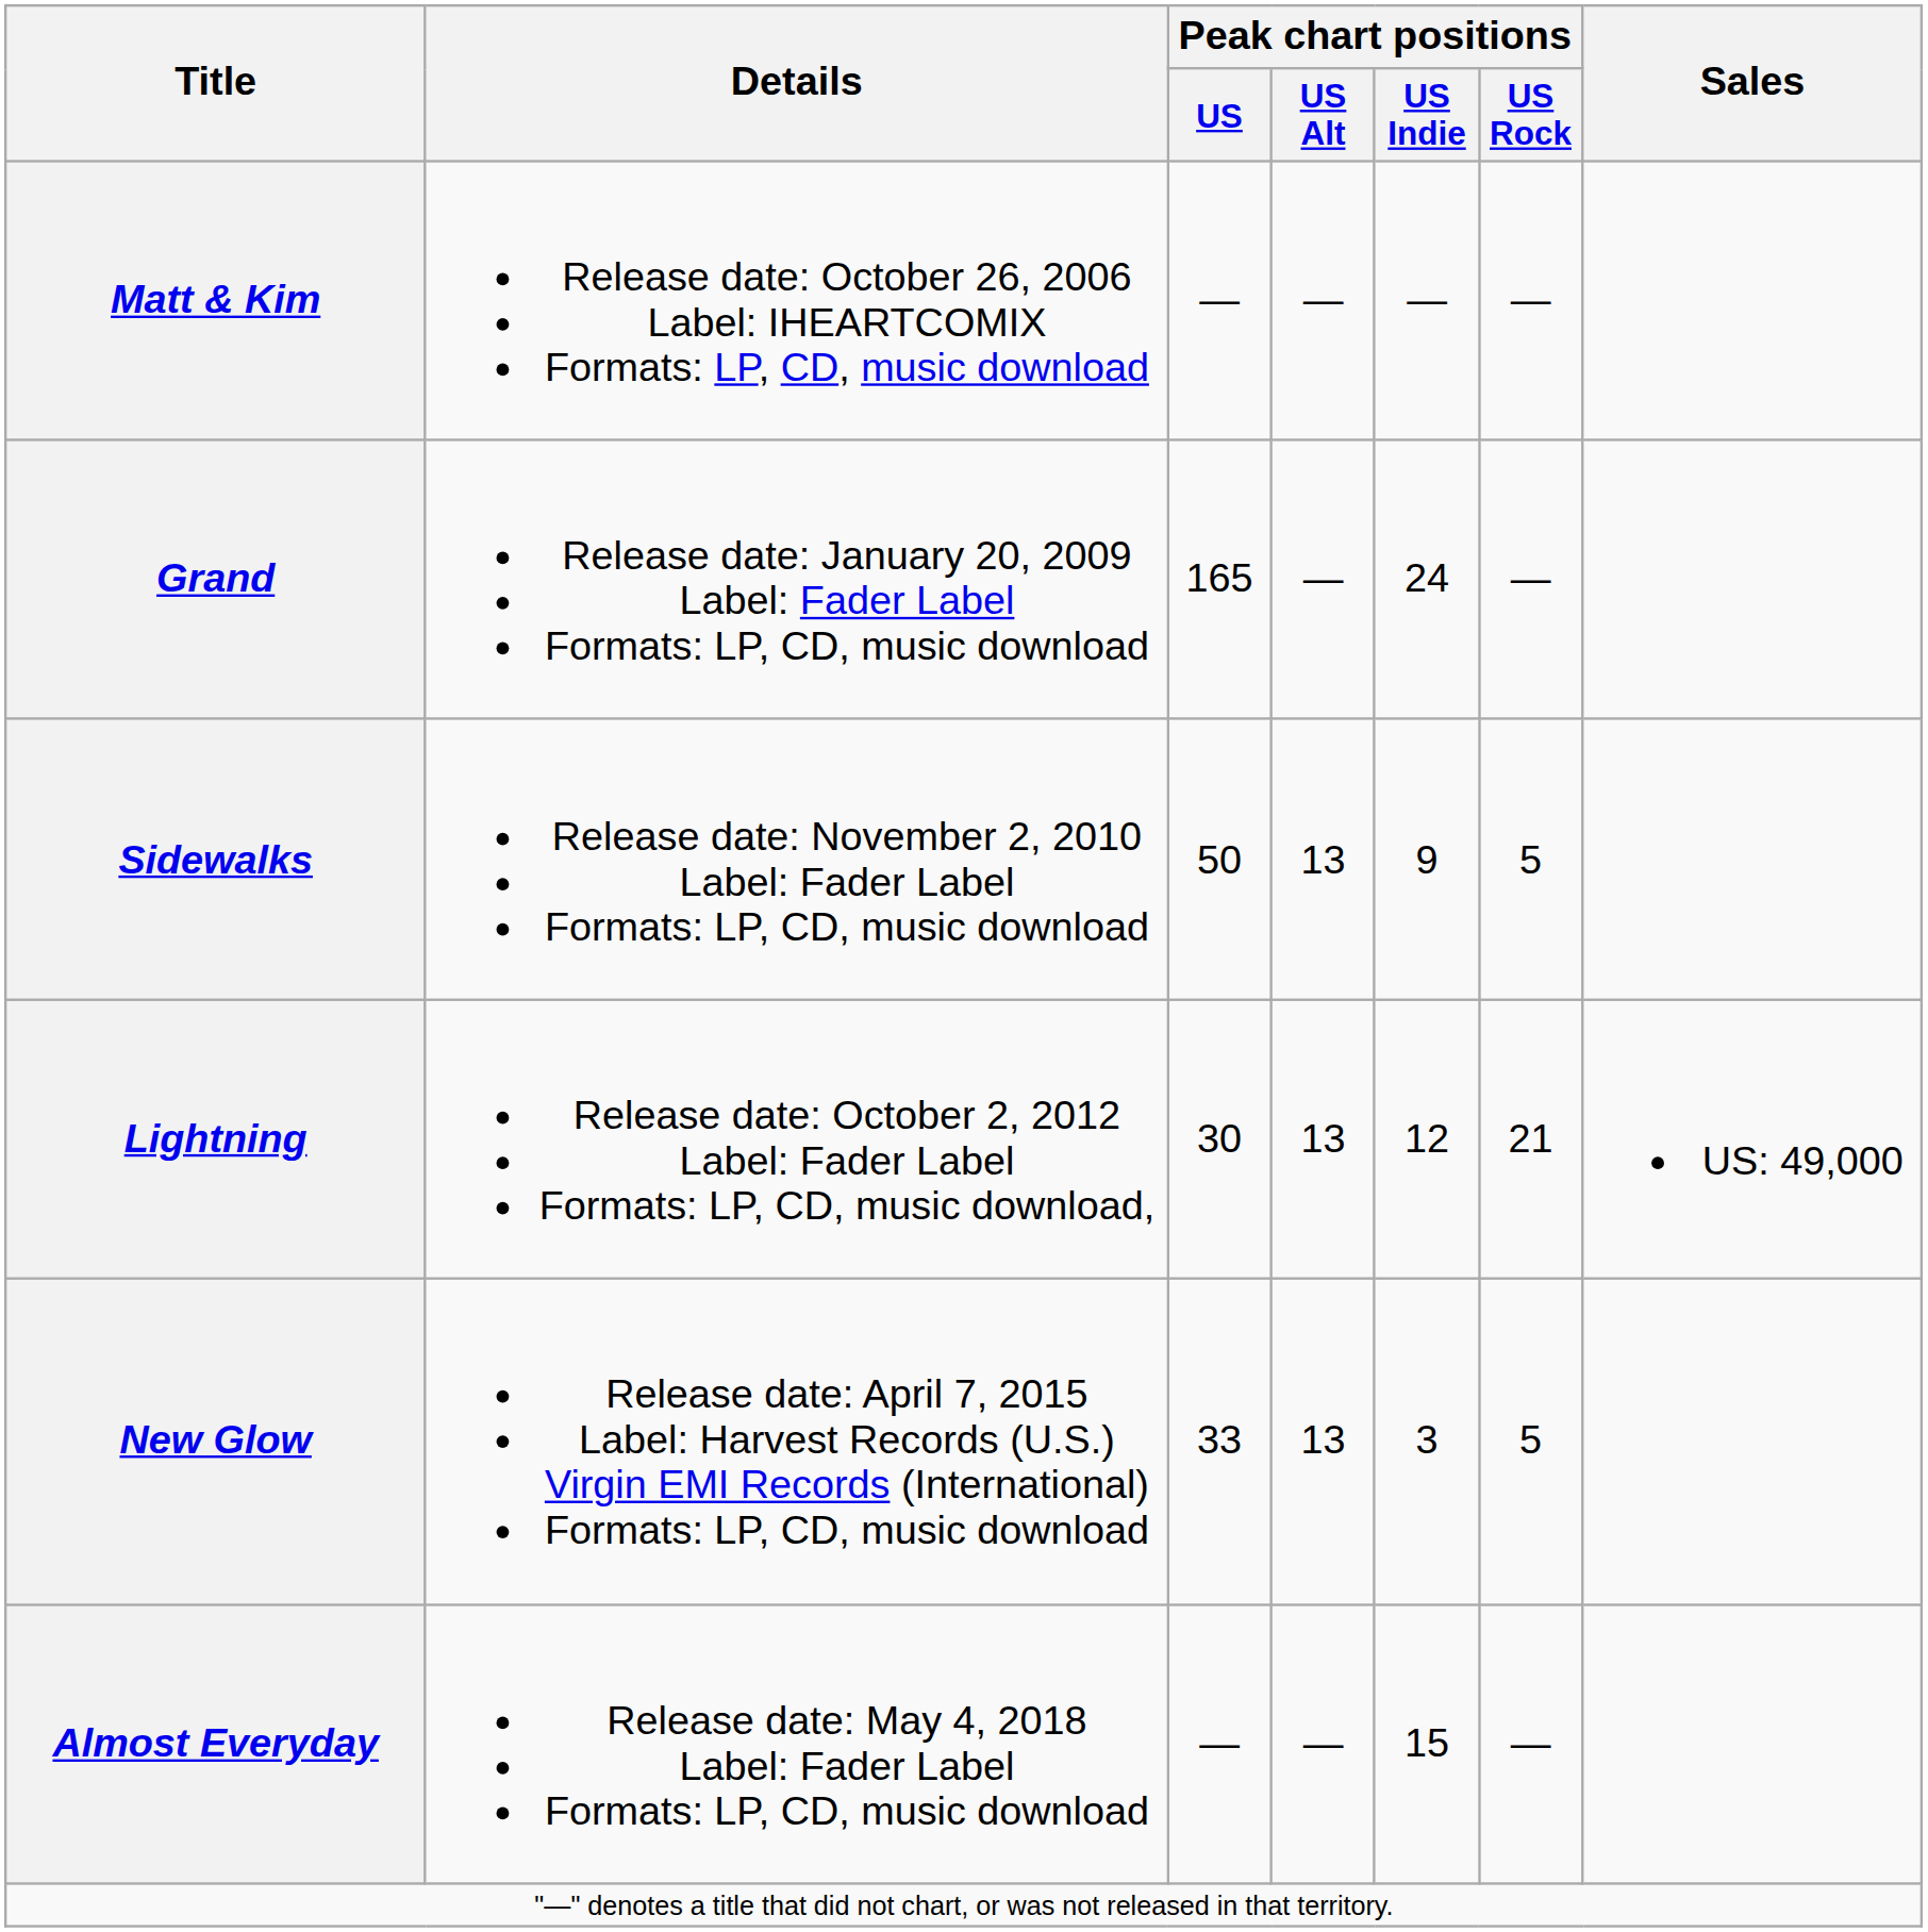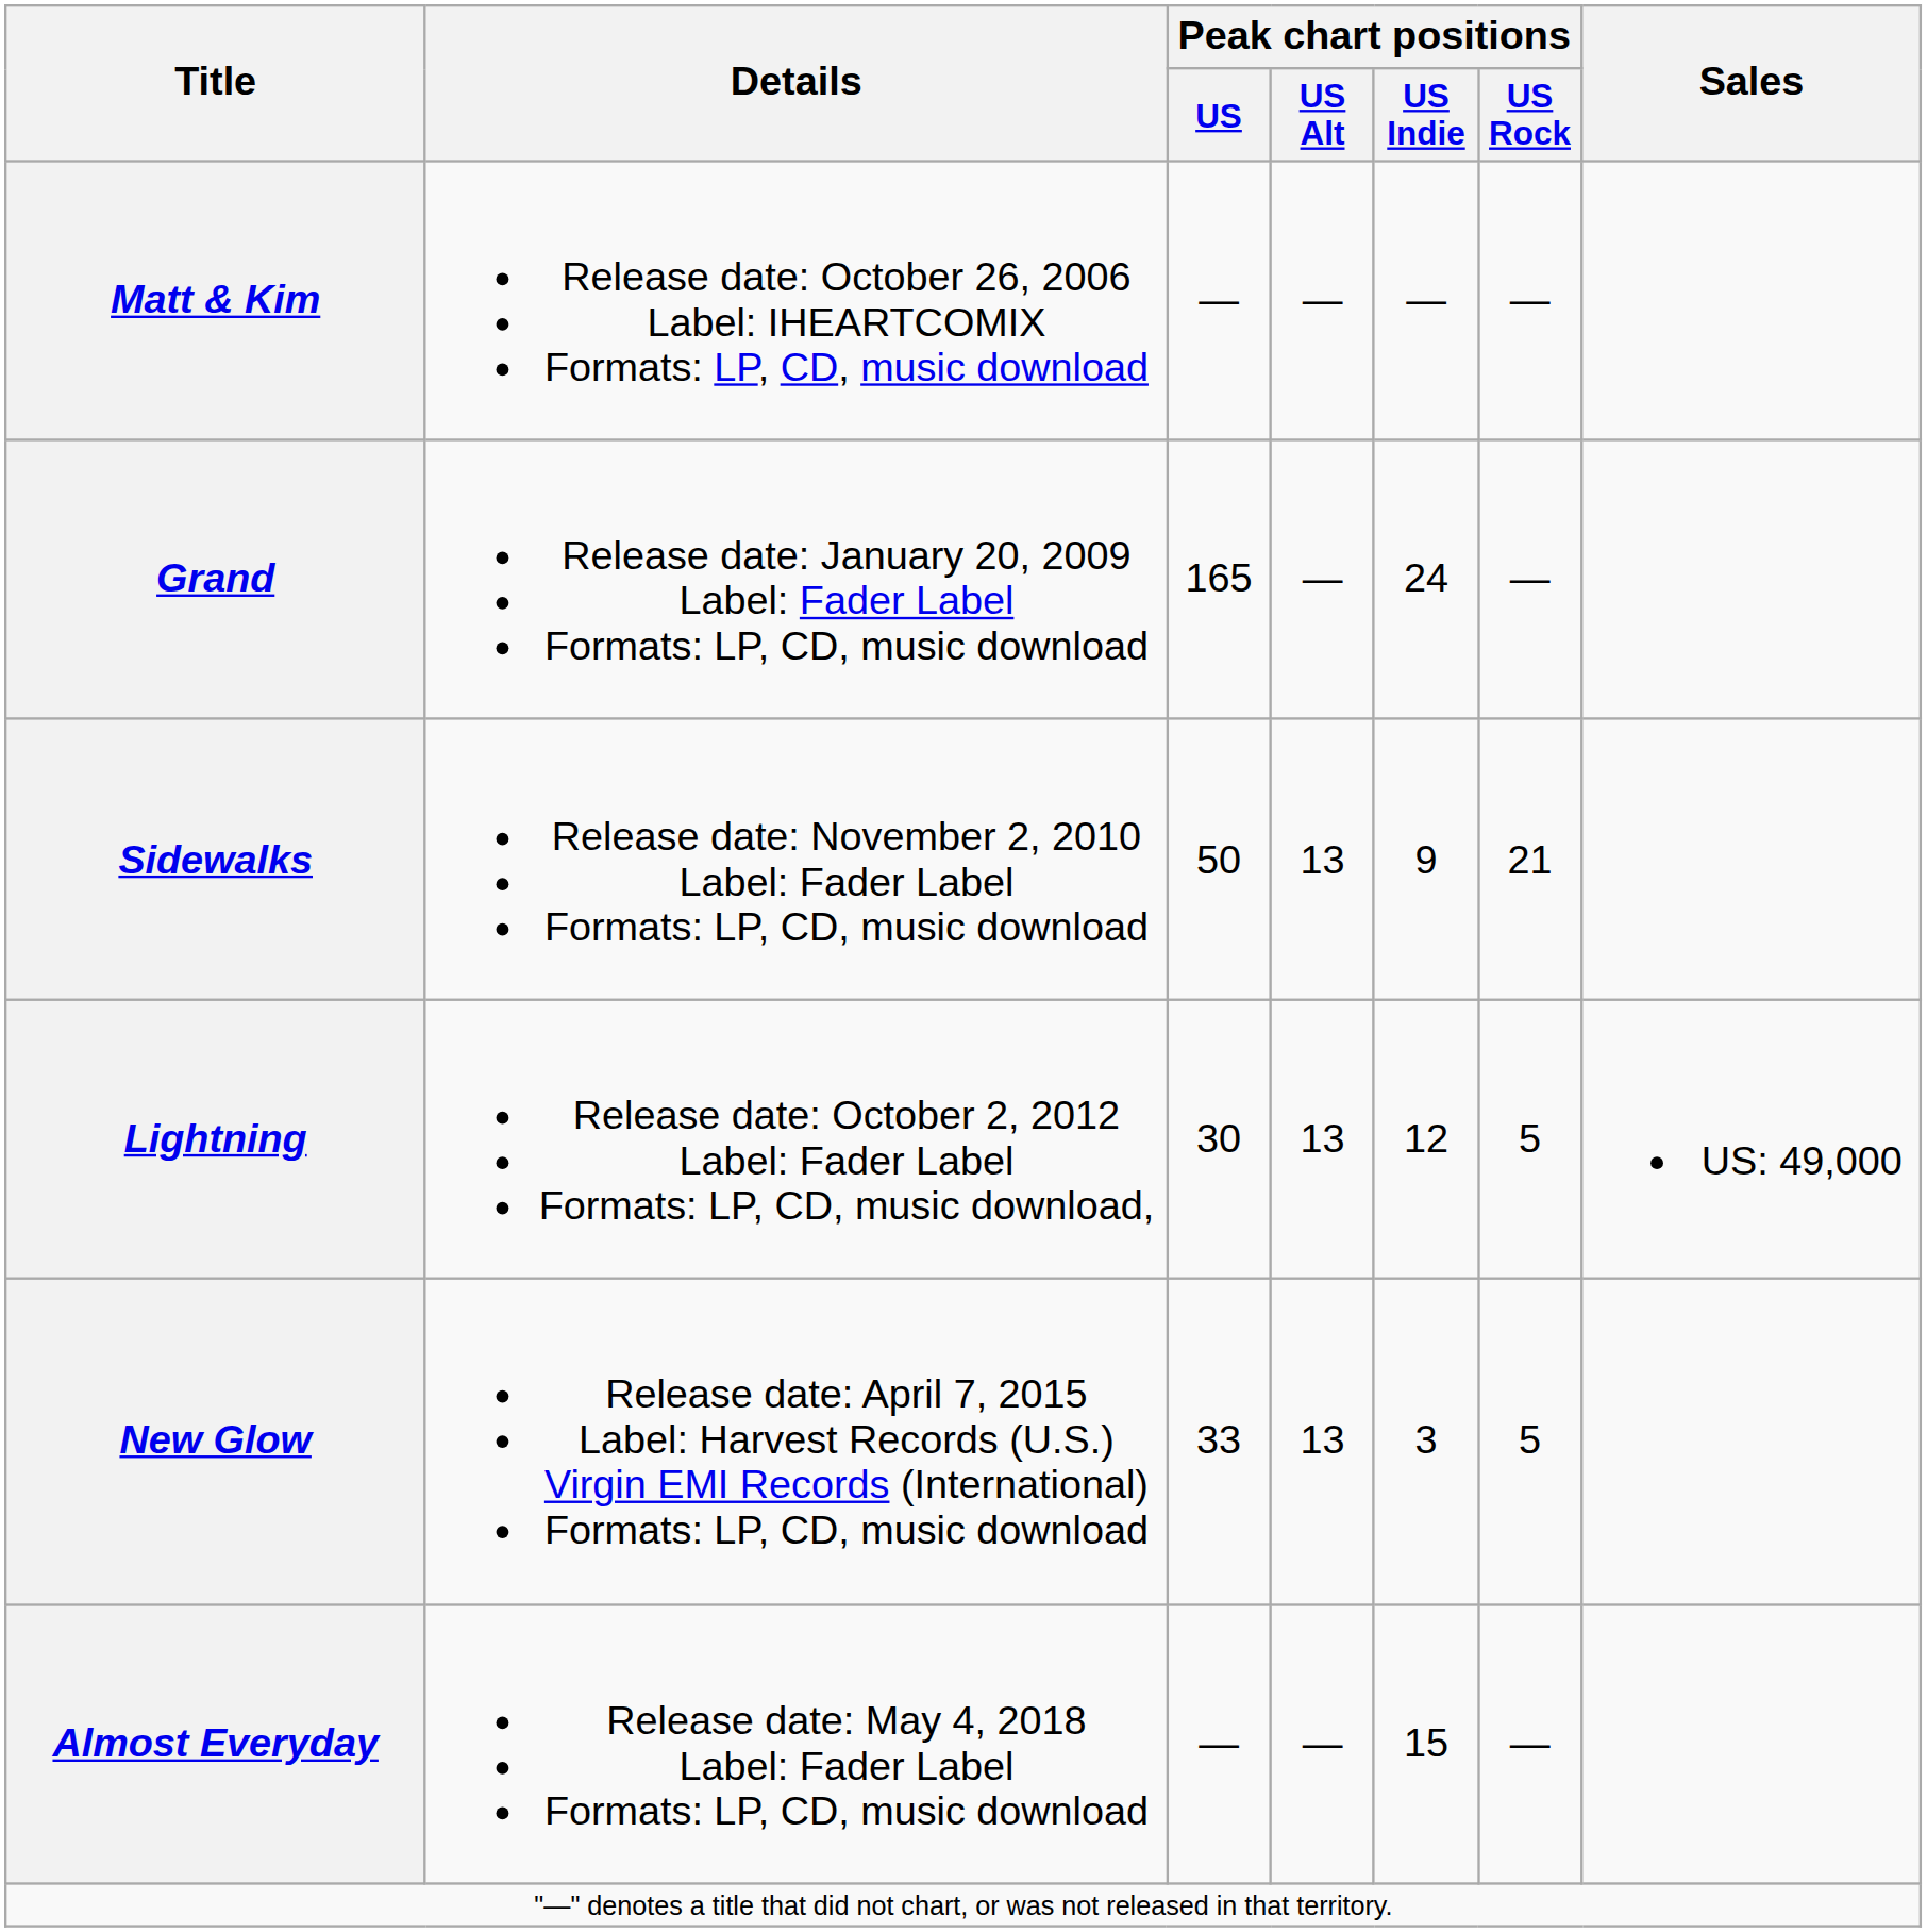Sidewalks | Peak chart positions / US Rock: 5 -> 21
Lightning | Peak chart positions / US Rock: 21 -> 5
